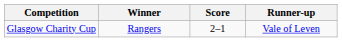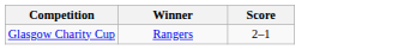- column: Runner-up | Vale of Leven
